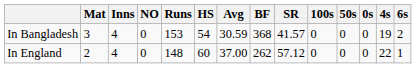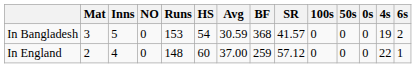In Bangladesh | Inns: 4 -> 5
In England | BF: 262 -> 259
